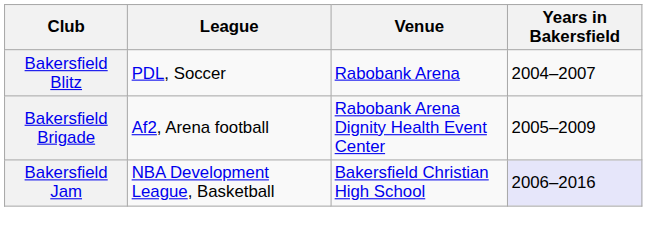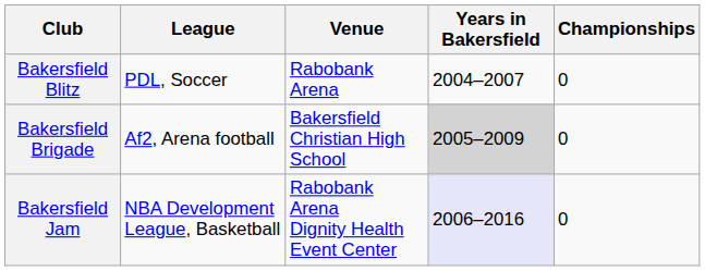+ column: Championships | 0 | 0 | 0
Bakersfield Brigade | Venue: Rabobank Arena Dignity Health Event Center -> Bakersfield Christian High School
Bakersfield Brigade | Years in Bakersfield: no background -> lightgrey background
Bakersfield Jam | Venue: Bakersfield Christian High School -> Rabobank Arena Dignity Health Event Center
